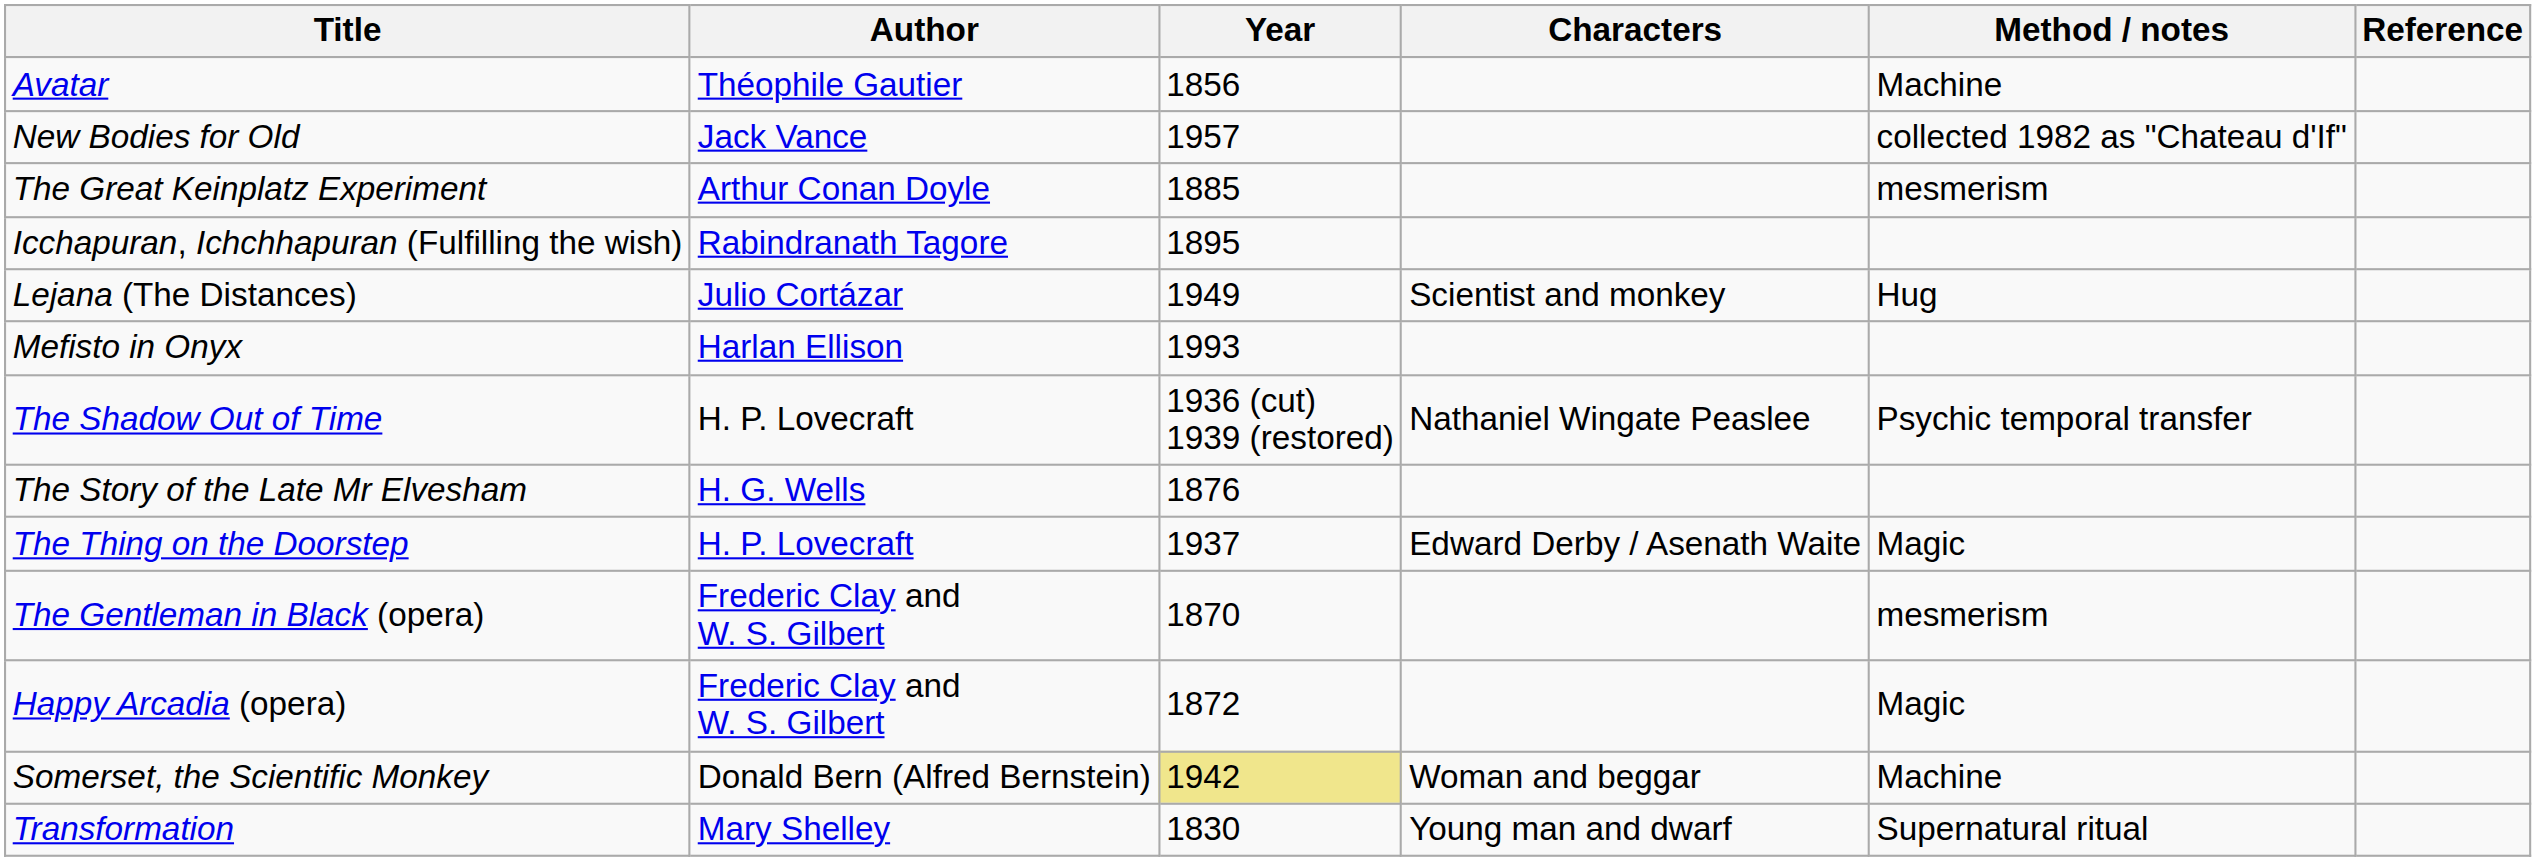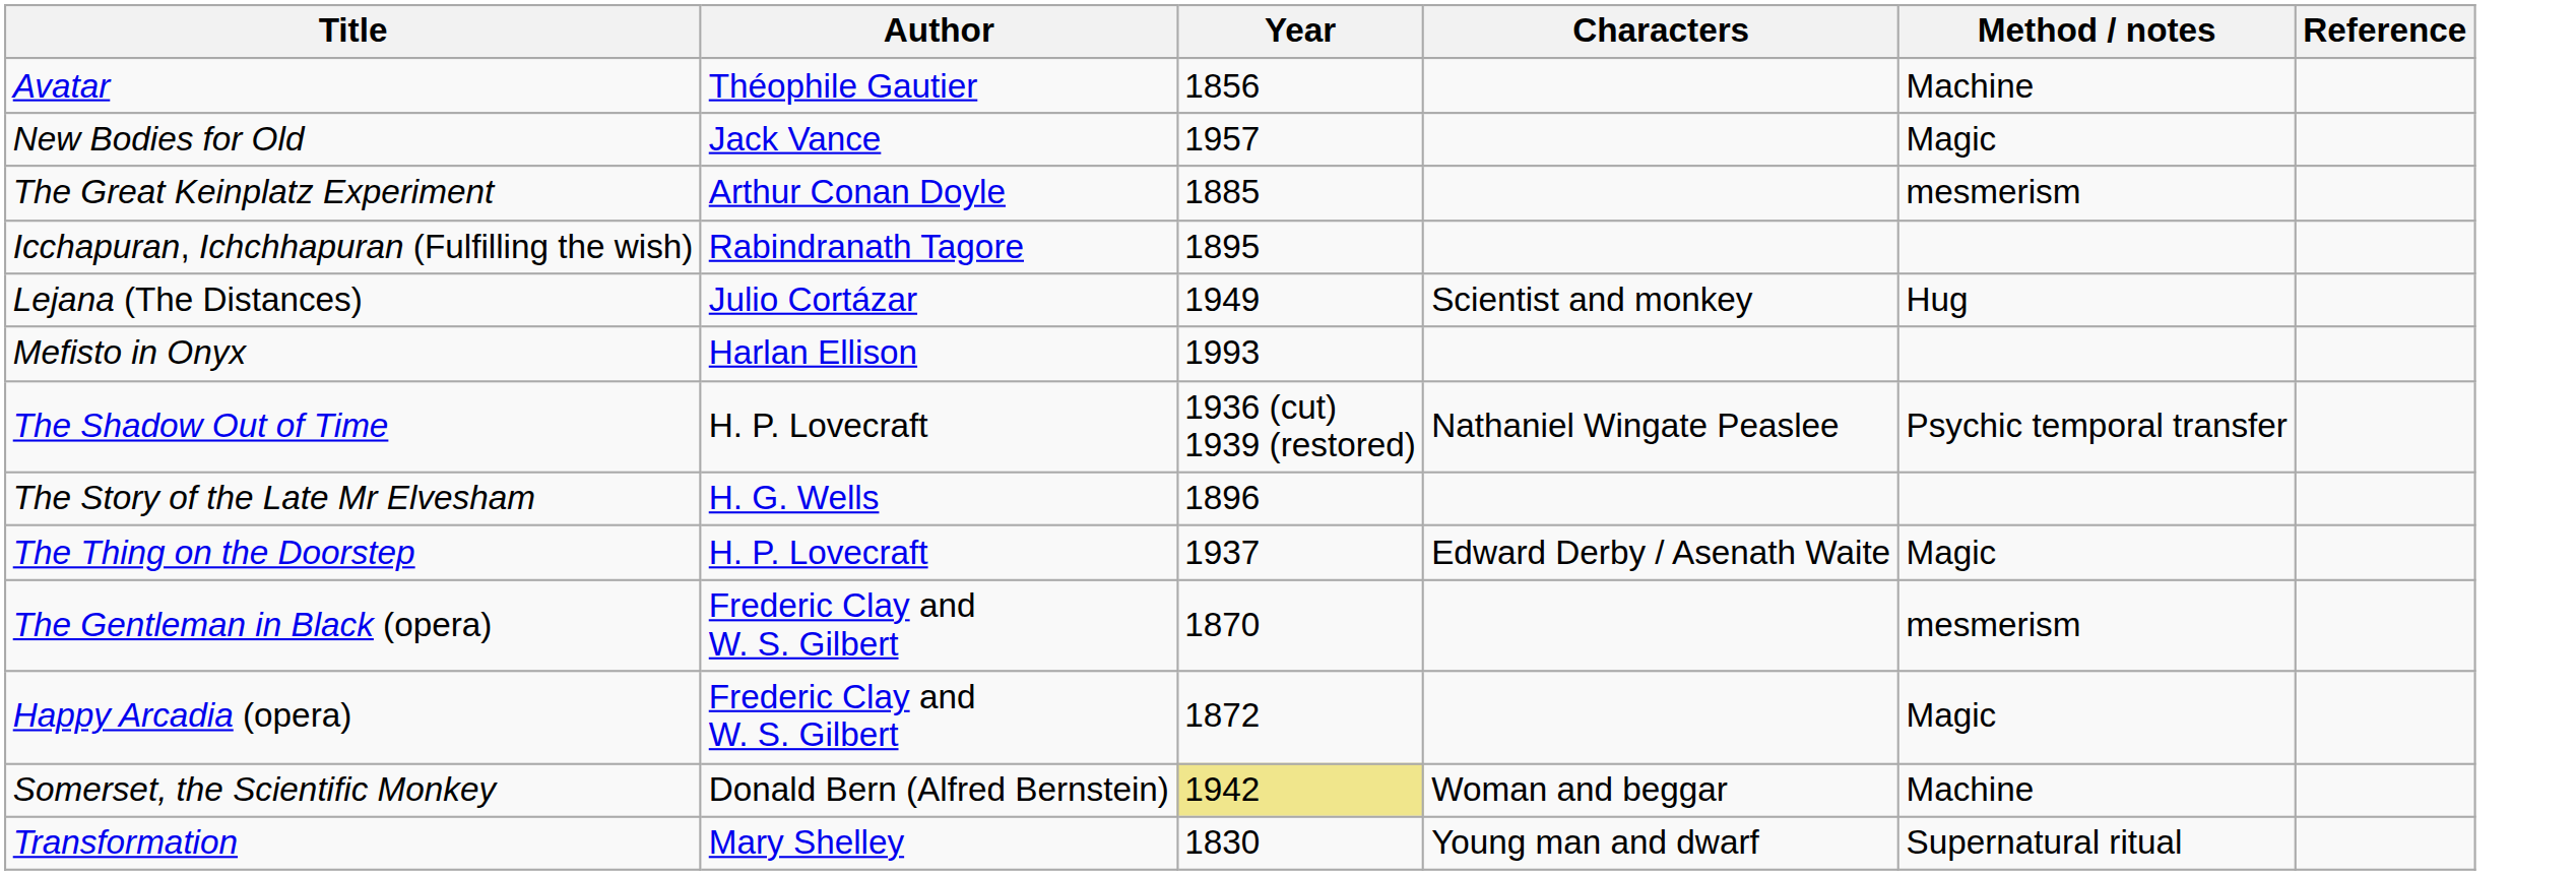New Bodies for Old | Method / notes: collected 1982 as "Chateau d'If" -> Magic
The Story of the Late Mr Elvesham | Year: 1876 -> 1896
